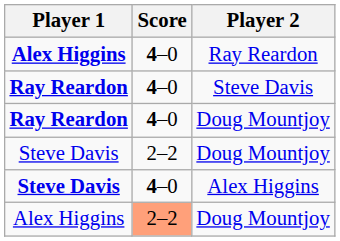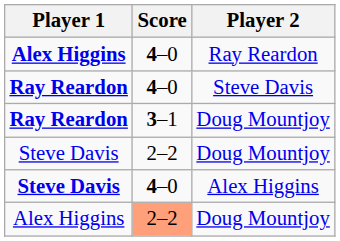Ray Reardon / Doug Mountjoy | Score: 4–0 -> 3–1
